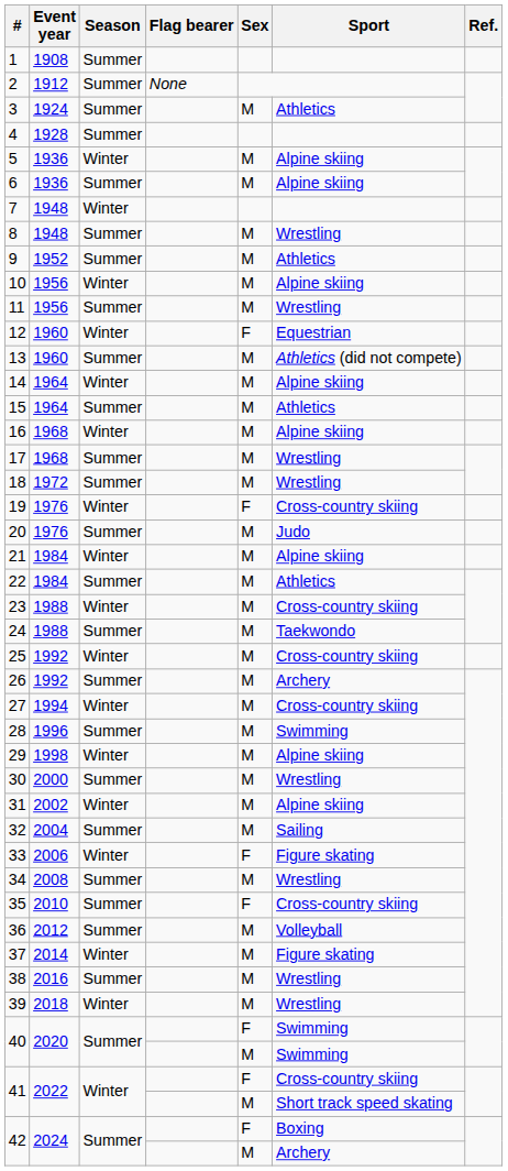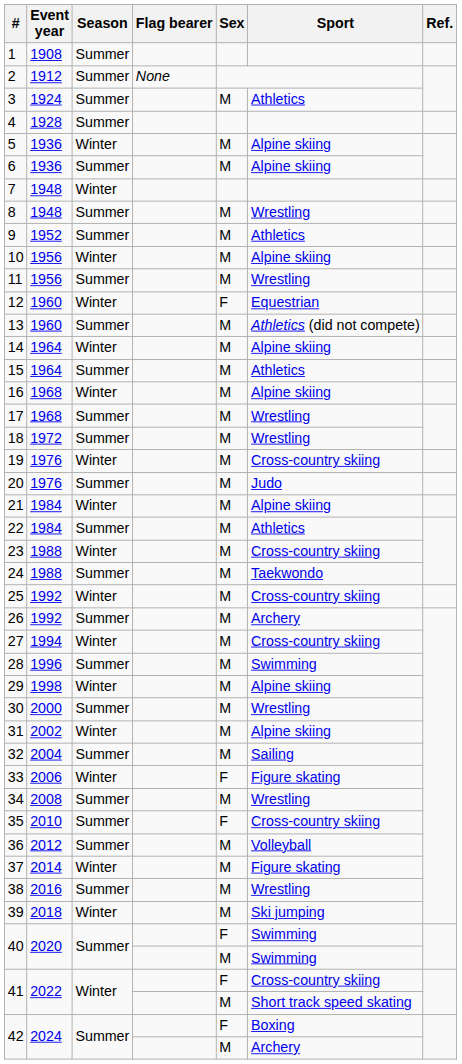19 | Sex: F -> M
39 | Sport: Wrestling -> Ski jumping
